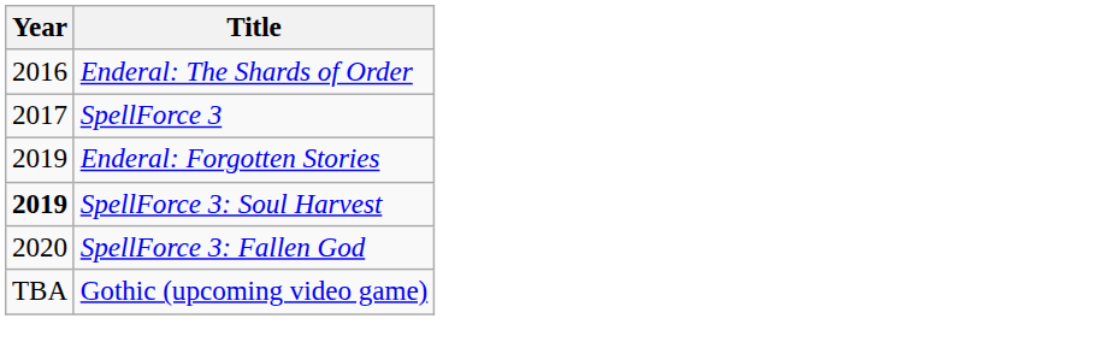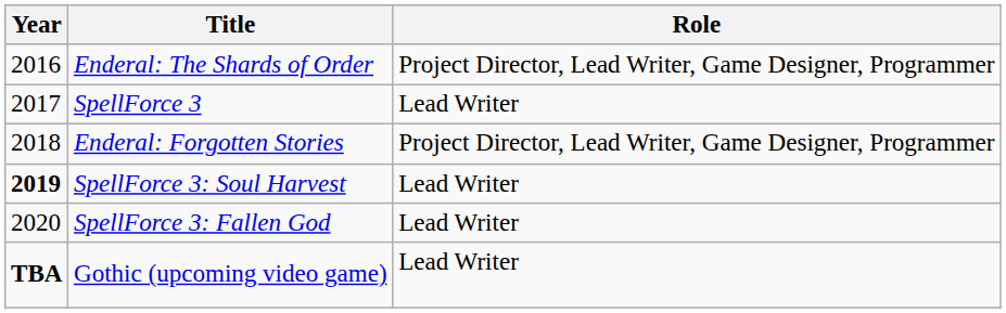+ column: Role | Project Director, Lead Writer, Game Designer, Programmer | Lead Writer | Project Director, Lead Writer, Game Designer, Programmer | Lead Writer | Lead Writer | Lead Writer
Enderal: Forgotten Stories | Year: 2019 -> 2018
Gothic (upcoming video game) | Year: normal -> bold
